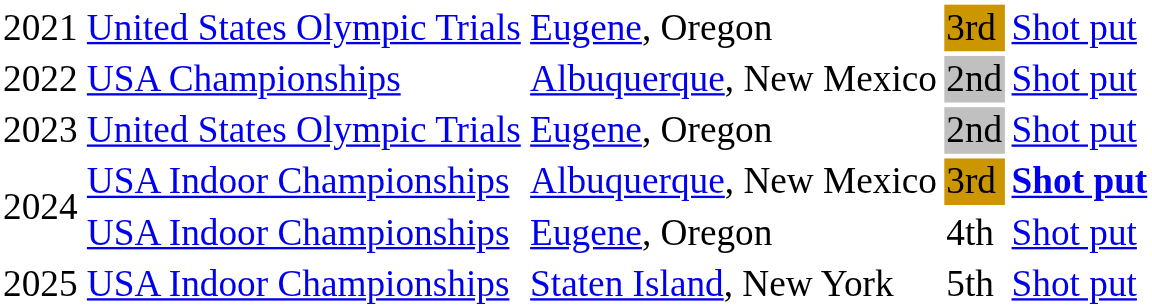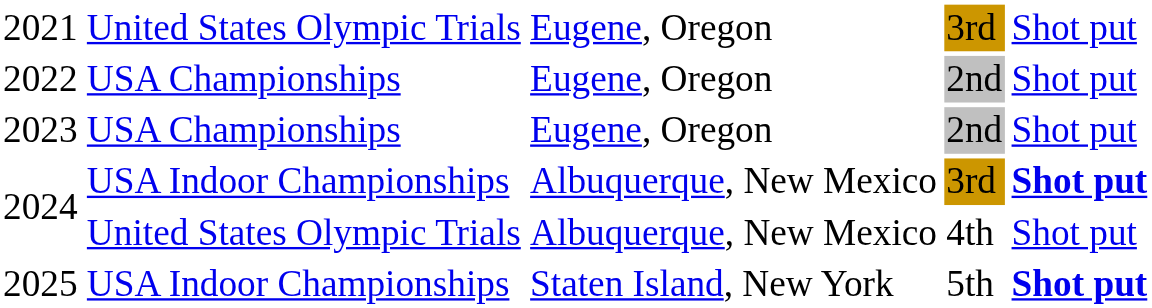2022 | column 3: Albuquerque, New Mexico -> Eugene, Oregon
2023 | column 2: United States Olympic Trials -> USA Championships
2024 / 4th | column 2: USA Indoor Championships -> United States Olympic Trials
2024 / 4th | column 3: Eugene, Oregon -> Albuquerque, New Mexico
2025 | column 5: normal -> bold
